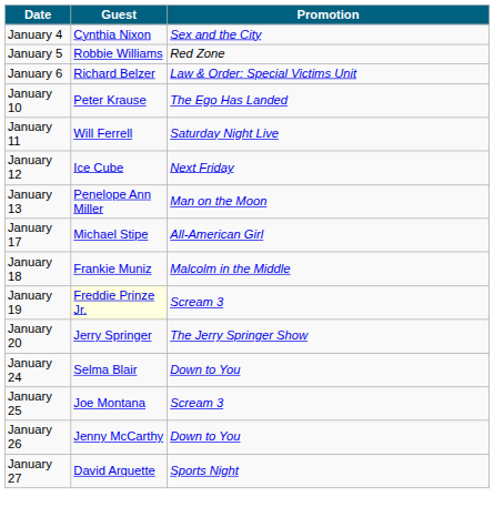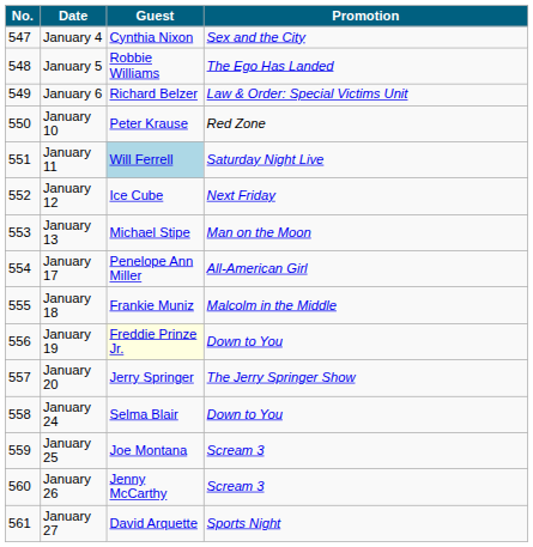+ column: No. | 547 | 548 | 549 | 550 | 551 | 552 | 553 | 554 | 555 | 556 | 557 | 558 | 559 | 560 | 561
January 5 | Promotion: Red Zone -> The Ego Has Landed
January 10 | Promotion: The Ego Has Landed -> Red Zone
January 11 | Guest: no background -> lightblue background
January 13 | Guest: Penelope Ann Miller -> Michael Stipe
January 17 | Guest: Michael Stipe -> Penelope Ann Miller
January 19 | Promotion: Scream 3 -> Down to You
January 26 | Promotion: Down to You -> Scream 3
